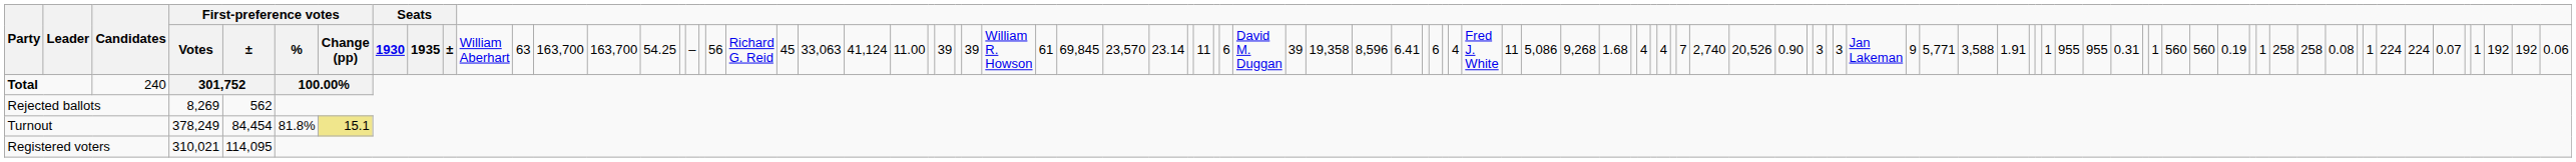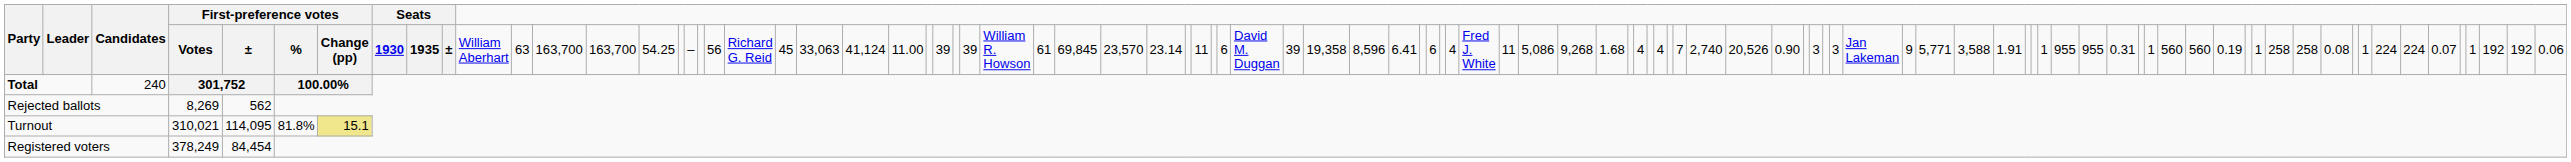Turnout | column 5: 378,249 -> 310,021
Turnout | column 6: 84,454 -> 114,095
Registered voters | column 5: 310,021 -> 378,249
Registered voters | column 6: 114,095 -> 84,454
